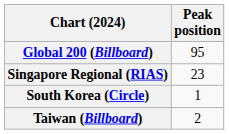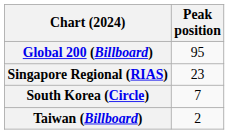South Korea (Circle) | Peak position: 1 -> 7
